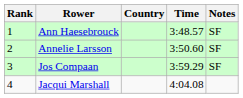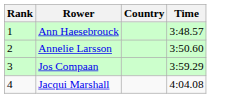- column: Notes | SF | SF | SF
